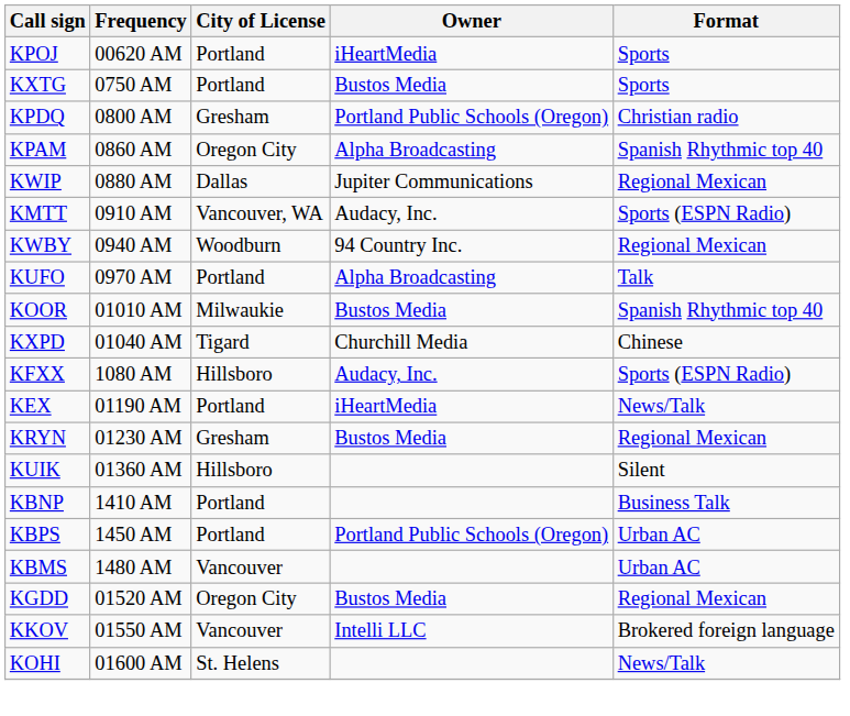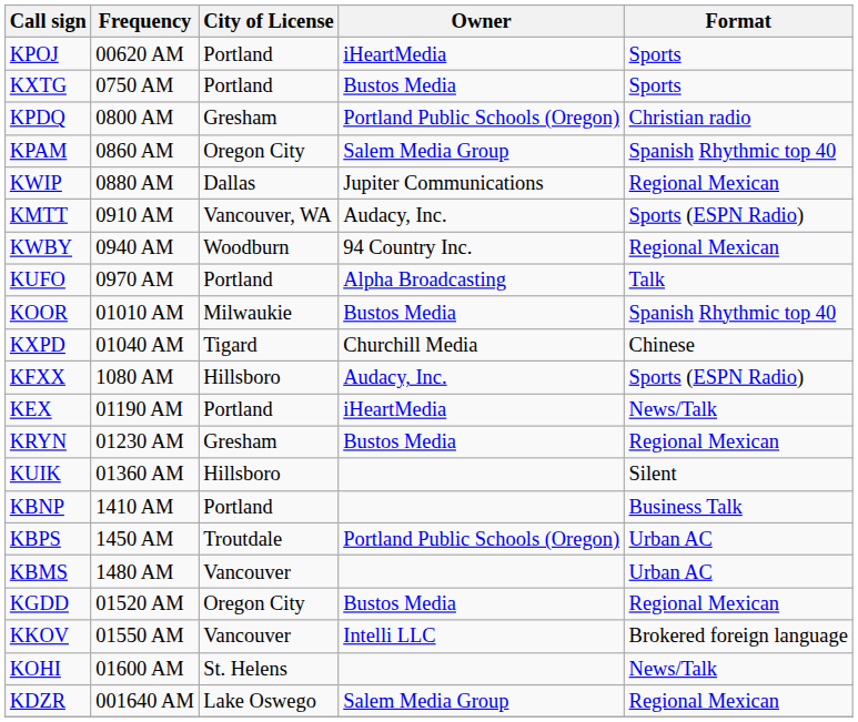KPAM | Owner: Alpha Broadcasting -> Salem Media Group
KBPS | City of License: Portland -> Troutdale
+ row: KDZR | 001640 AM | Lake Oswego | Salem Media Group | Regional Mexican
